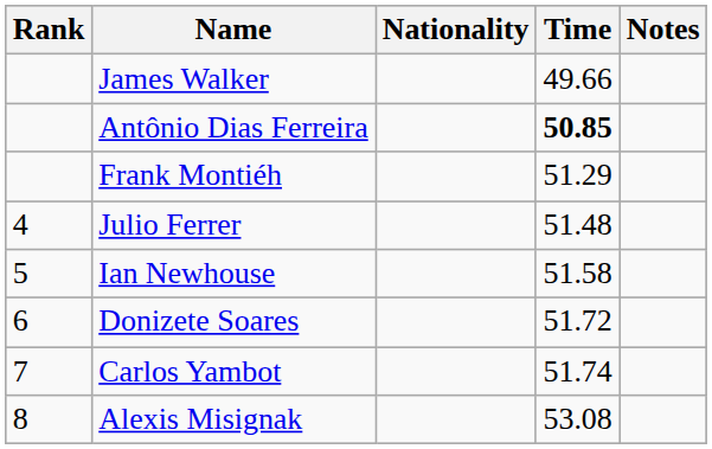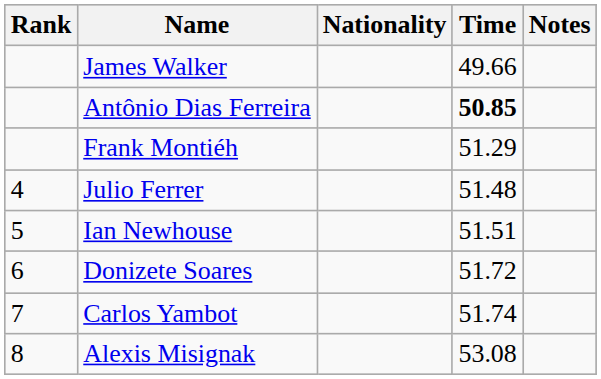Ian Newhouse | Time: 51.58 -> 51.51
